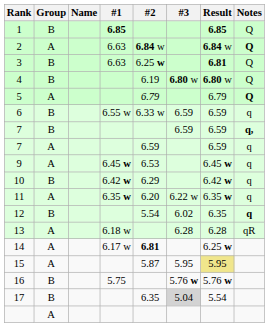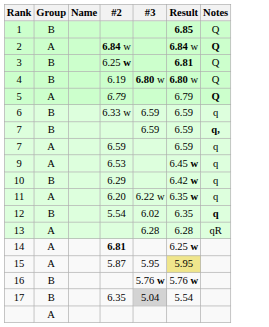- column: #1 | 6.85 | 6.63 | 6.63 | 6.55 w | 6.45 w | 6.42 w | 6.35 w | 6.18 w | 6.17 w | 5.75
